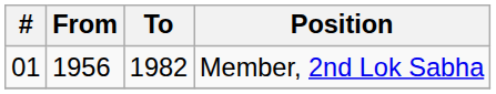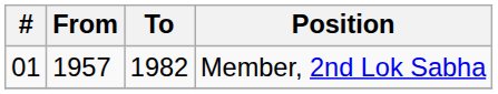Member, 2nd Lok Sabha | From: 1956 -> 1957
